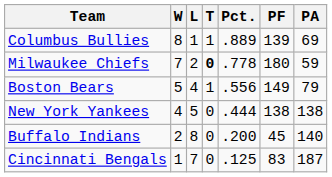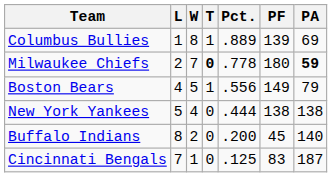columns swapped: W <-> L
Milwaukee Chiefs | PA: normal -> bold
